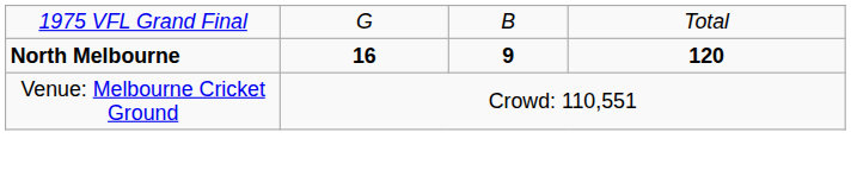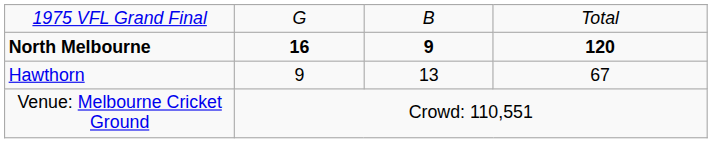+ row: Hawthorn | 9 | 13 | 67
